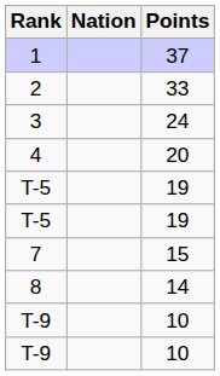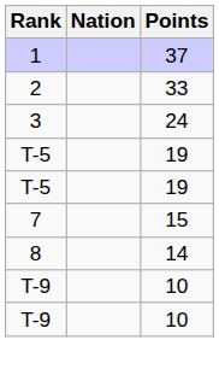- row: 4 | 20
